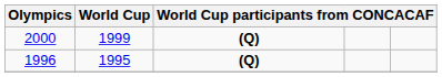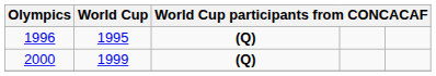rows swapped: 1996 <-> 2000
